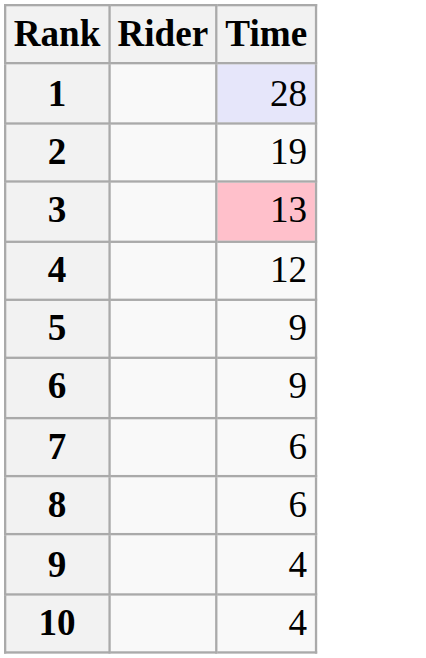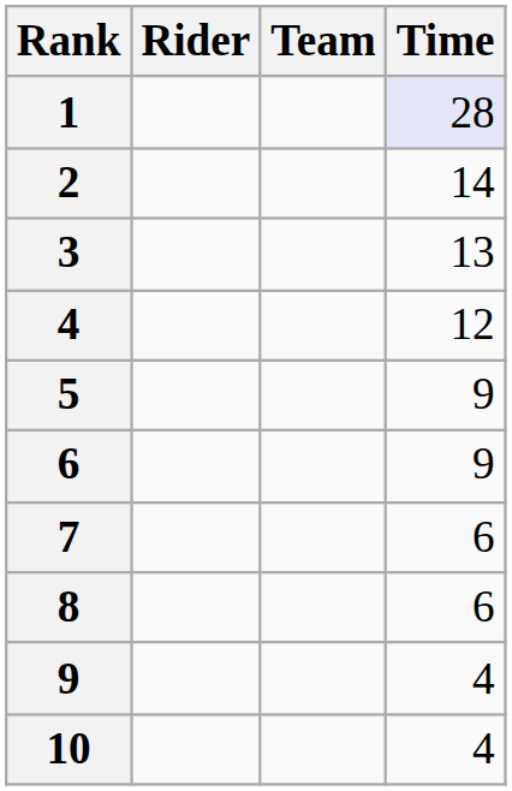+ column: Team
2 | Time: 19 -> 14
3 | Time: pink background -> no background
